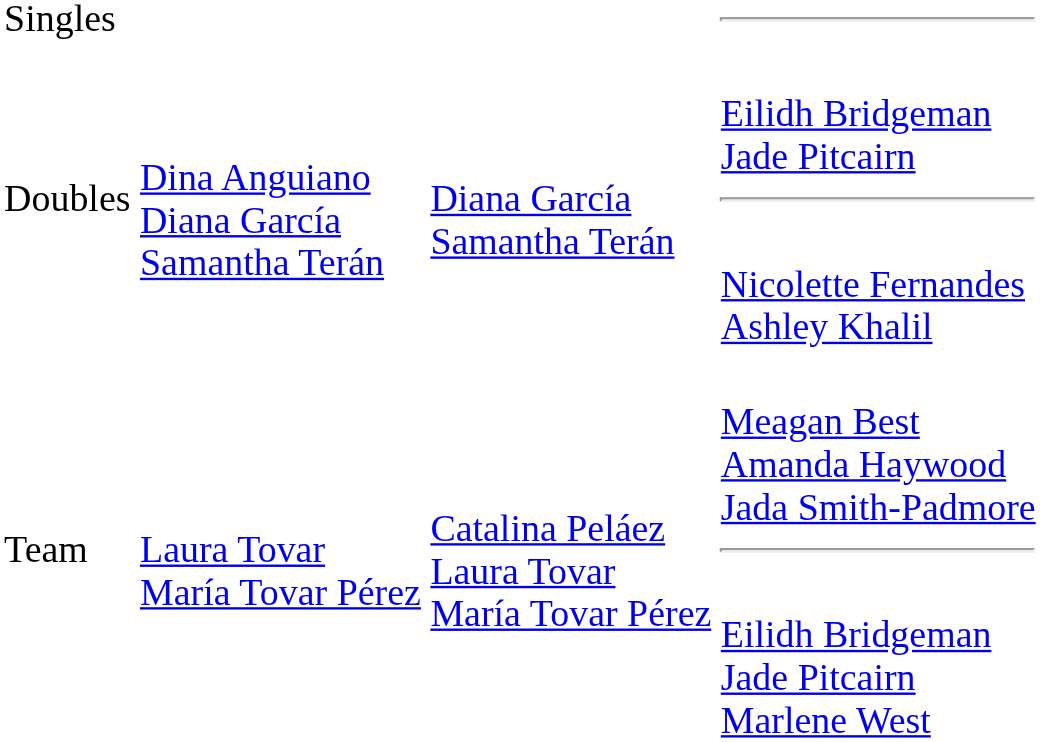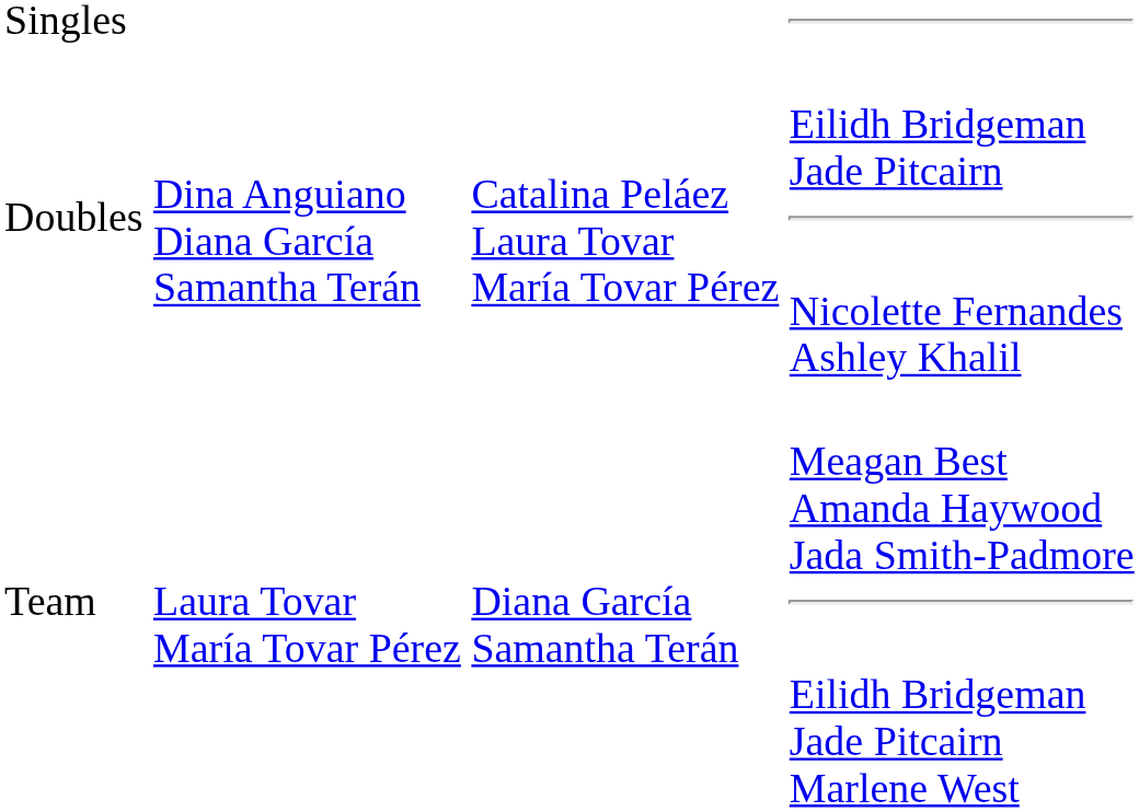Doubles | column 3: Diana García Samantha Terán -> Catalina Peláez Laura Tovar María Tovar Pérez
Team | column 3: Catalina Peláez Laura Tovar María Tovar Pérez -> Diana García Samantha Terán
